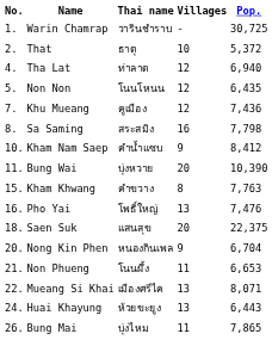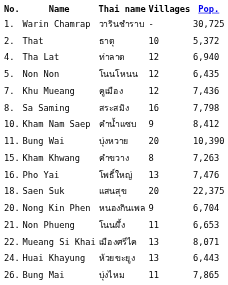Kham Khwang | Pop.: 7,763 -> 7,263
